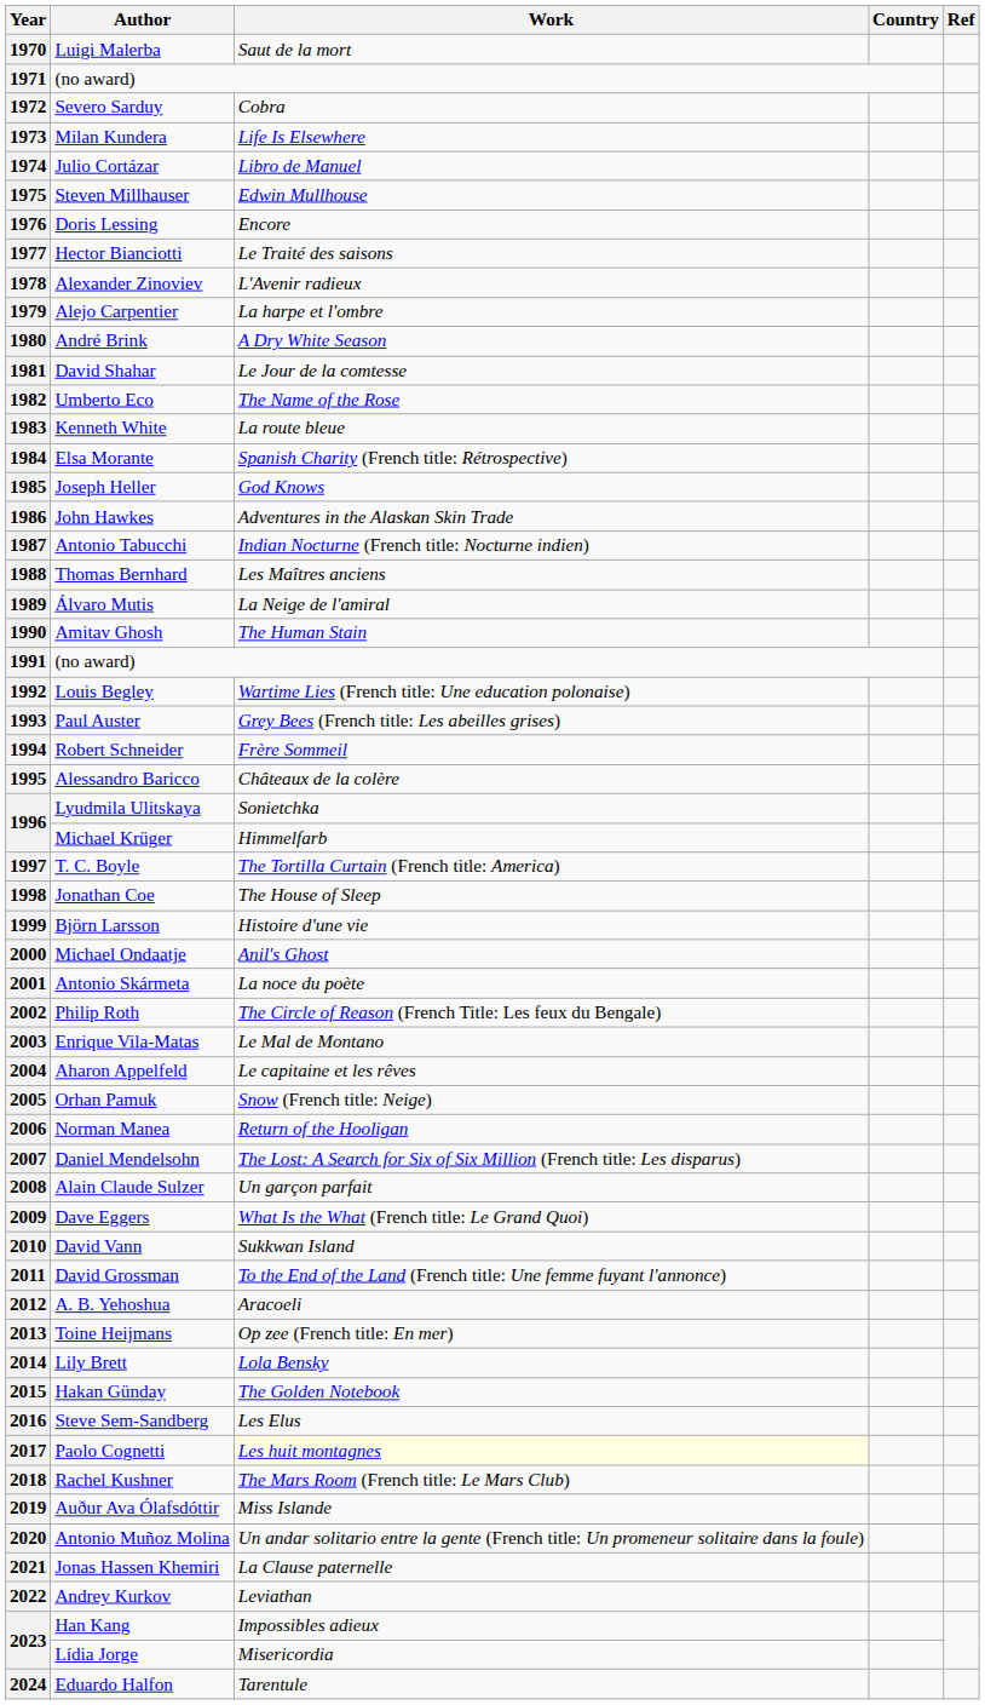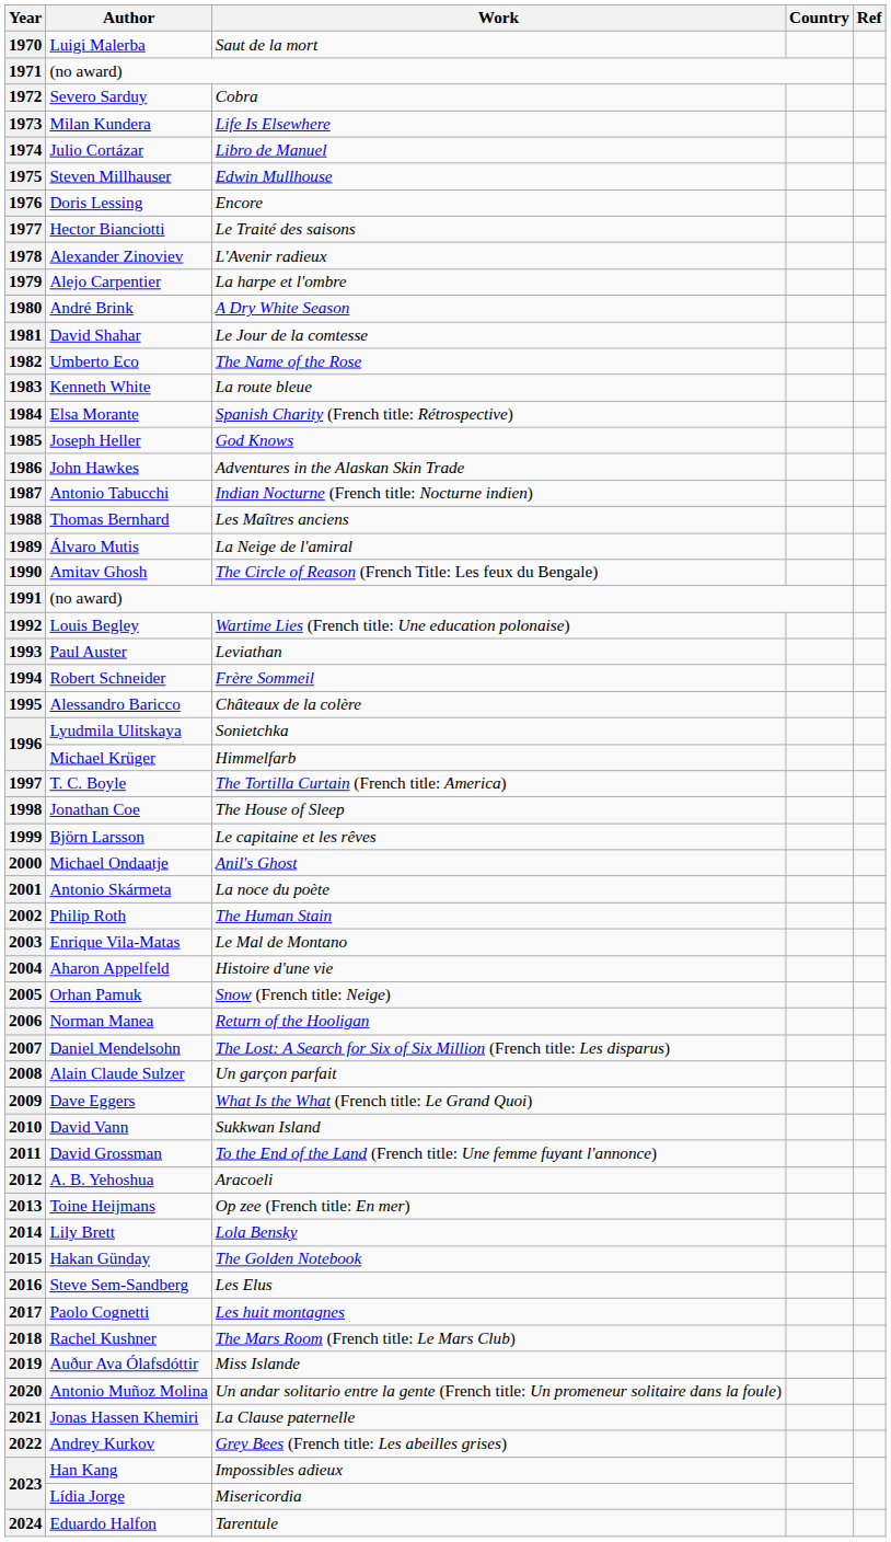1990 | Work: The Human Stain -> The Circle of Reason (French Title: Les feux du Bengale)
1993 | Work: Grey Bees (French title: Les abeilles grises) -> Leviathan
1999 | Work: Histoire d'une vie -> Le capitaine et les rêves
2002 | Work: The Circle of Reason (French Title: Les feux du Bengale) -> The Human Stain
2004 | Work: Le capitaine et les rêves -> Histoire d'une vie
2017 | Work: lightyellow background -> no background
2022 | Work: Leviathan -> Grey Bees (French title: Les abeilles grises)
